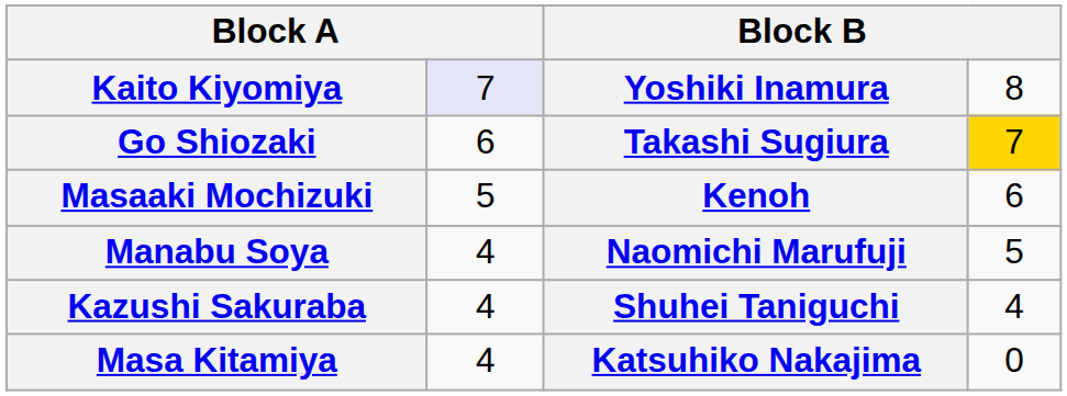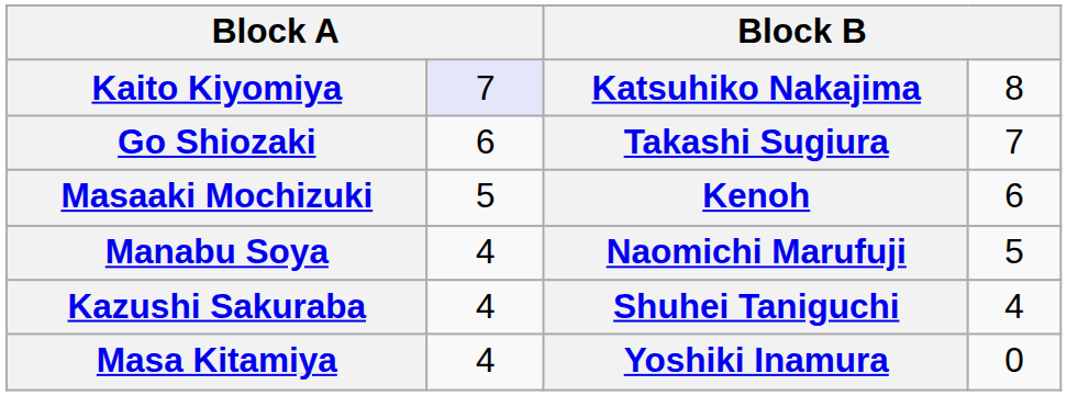Kaito Kiyomiya | column 3: Yoshiki Inamura -> Katsuhiko Nakajima
Go Shiozaki | column 4: gold background -> no background
Masa Kitamiya | column 3: Katsuhiko Nakajima -> Yoshiki Inamura
